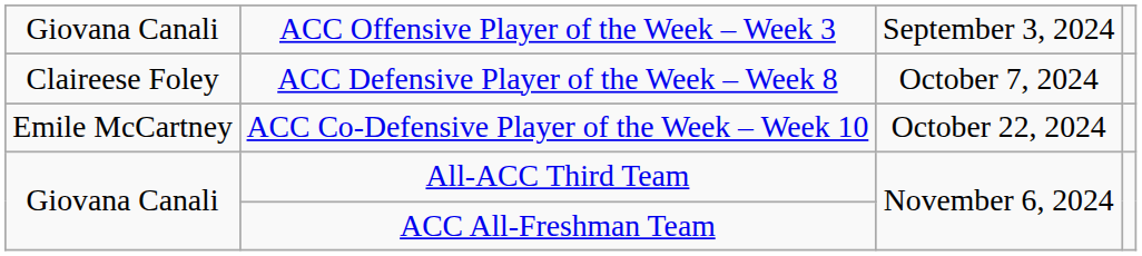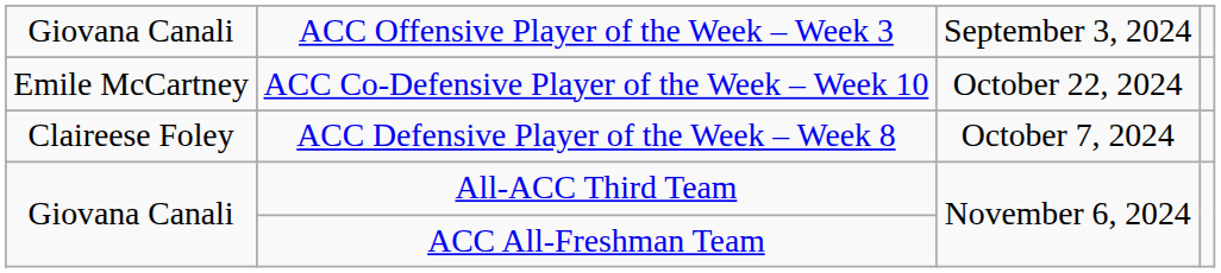rows swapped: ACC Defensive Player of the Week – Week 8 <-> ACC Co-Defensive Player of the Week – Week 10
